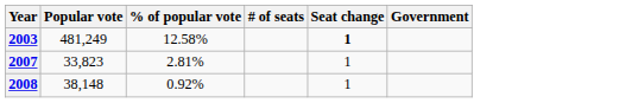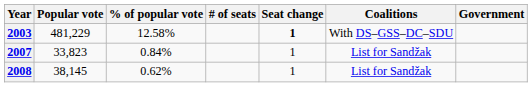+ column: Coalitions | With DS–GSS–DC–SDU | List for Sandžak | List for Sandžak
2003 | Popular vote: 481,249 -> 481,229
2007 | % of popular vote: 2.81% -> 0.84%
2008 | Popular vote: 38,148 -> 38,145
2008 | % of popular vote: 0.92% -> 0.62%
